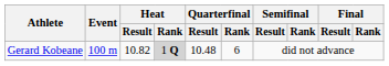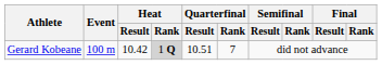Gerard Kobeane | Heat / Result: 10.82 -> 10.42
Gerard Kobeane | Quarterfinal / Result: 10.48 -> 10.51
Gerard Kobeane | Quarterfinal / Rank: 6 -> 7
